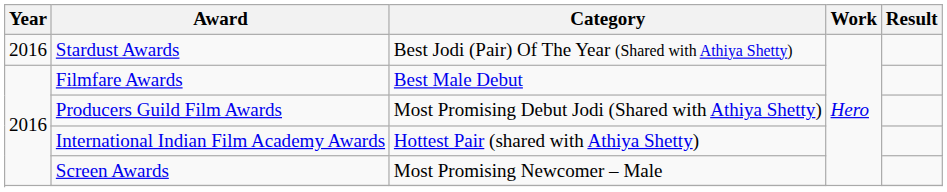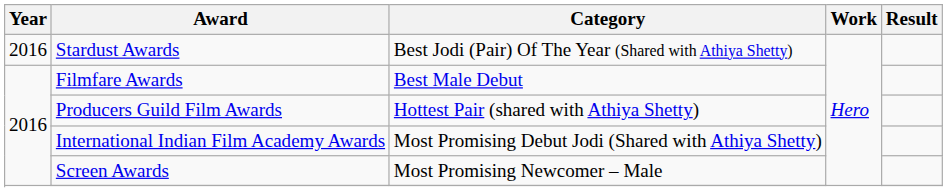Producers Guild Film Awards | Category: Most Promising Debut Jodi (Shared with Athiya Shetty) -> Hottest Pair (shared with Athiya Shetty)
International Indian Film Academy Awards | Category: Hottest Pair (shared with Athiya Shetty) -> Most Promising Debut Jodi (Shared with Athiya Shetty)
